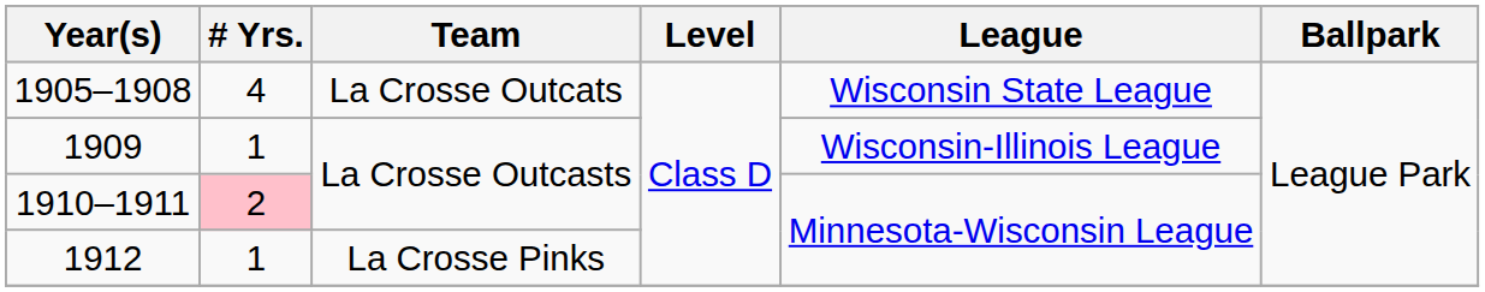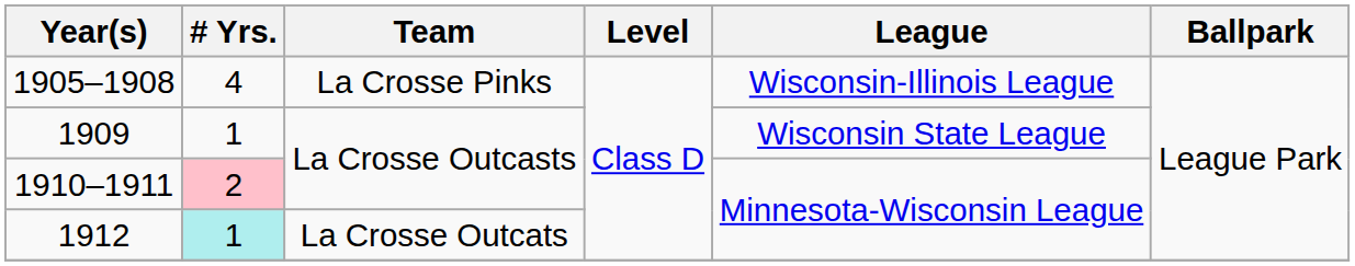1905–1908 | Team: La Crosse Outcats -> La Crosse Pinks
1905–1908 | League: Wisconsin State League -> Wisconsin-Illinois League
1909 | League: Wisconsin-Illinois League -> Wisconsin State League
1912 | # Yrs.: no background -> paleturquoise background
1912 | Team: La Crosse Pinks -> La Crosse Outcats
